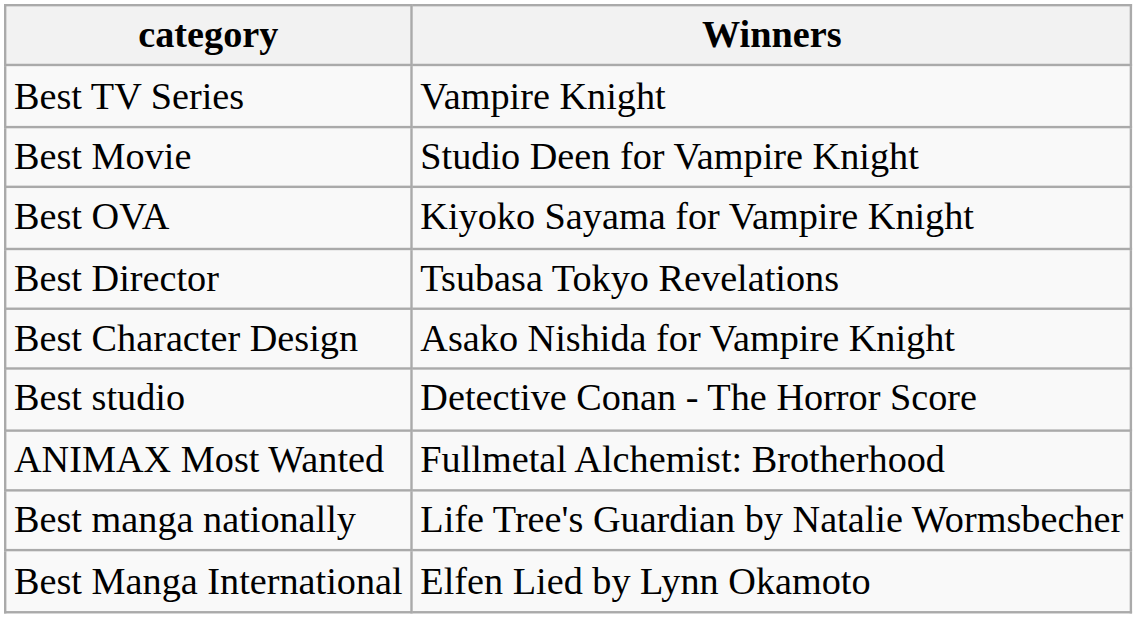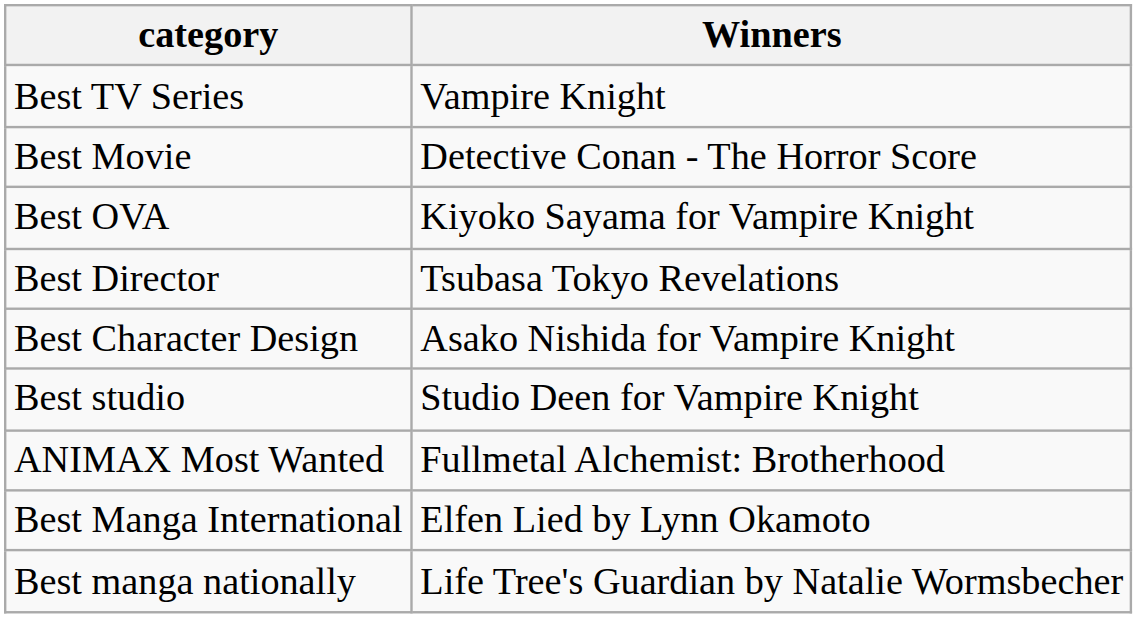Best Movie | Winners: Studio Deen for Vampire Knight -> Detective Conan - The Horror Score
Best studio | Winners: Detective Conan - The Horror Score -> Studio Deen for Vampire Knight
rows swapped: Best manga nationally <-> Best Manga International
